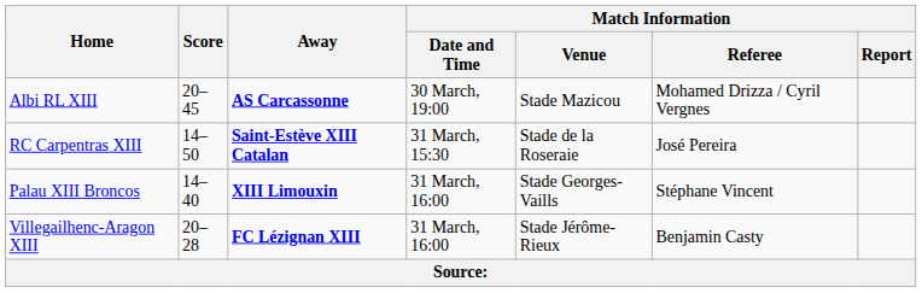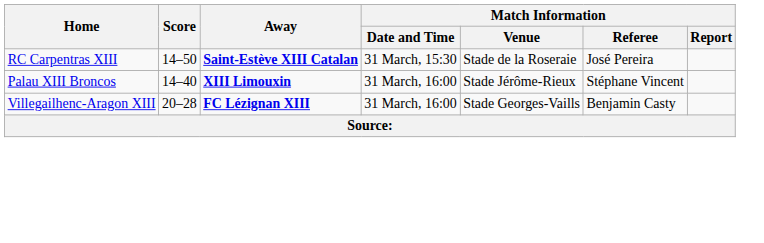- row: Albi RL XIII | 20–45 | AS Carcassonne | 30 March, 19:00 | Stade Mazicou | Mohamed Drizza / Cyril Vergnes
Palau XIII Broncos | Match Information / Venue: Stade Georges-Vaills -> Stade Jérôme-Rieux
Villegailhenc-Aragon XIII | Match Information / Venue: Stade Jérôme-Rieux -> Stade Georges-Vaills
